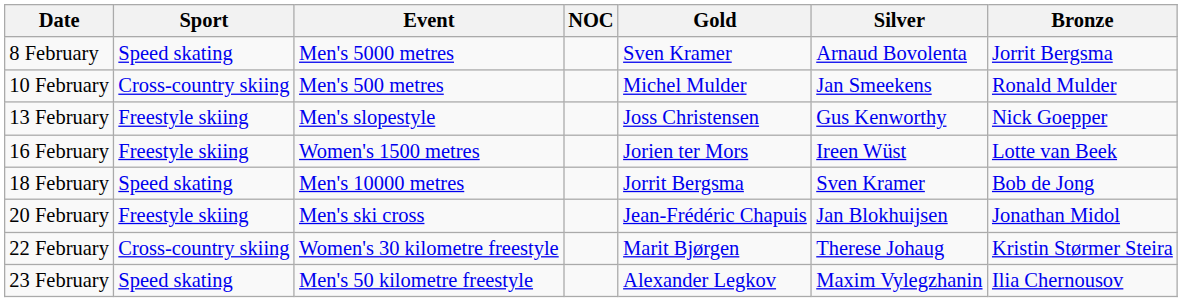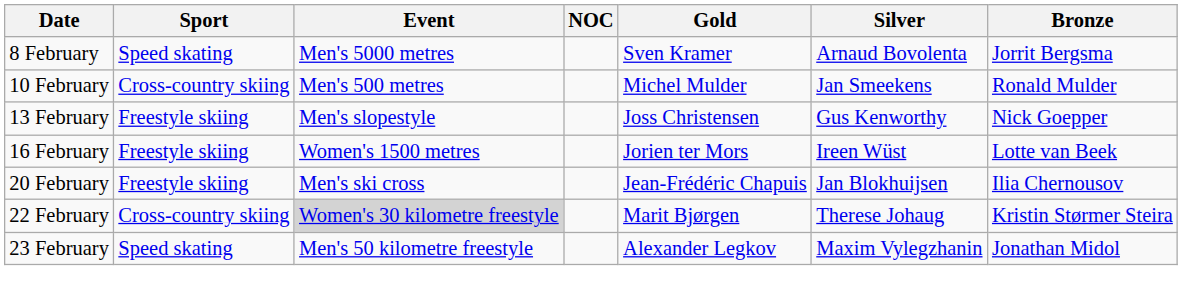- row: 18 February | Speed skating | Men's 10000 metres | Jorrit Bergsma | Sven Kramer | Bob de Jong
20 February | Bronze: Jonathan Midol -> Ilia Chernousov
22 February | Event: no background -> lightgrey background
23 February | Bronze: Ilia Chernousov -> Jonathan Midol
